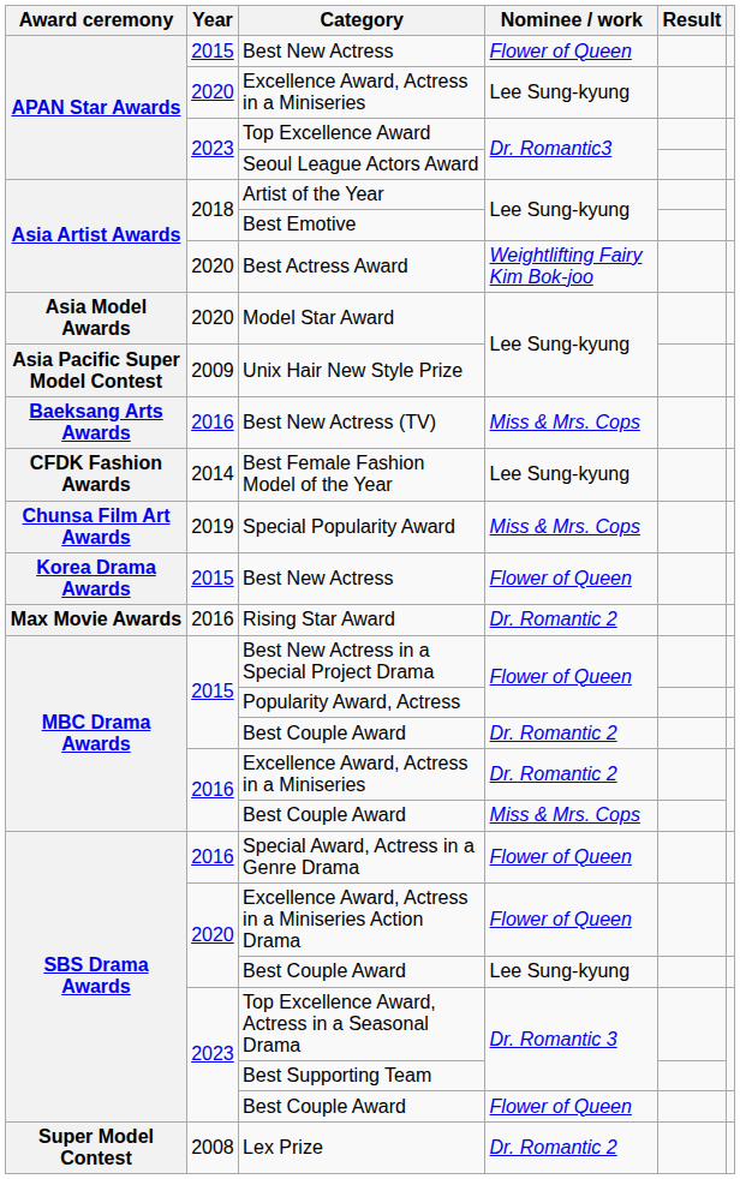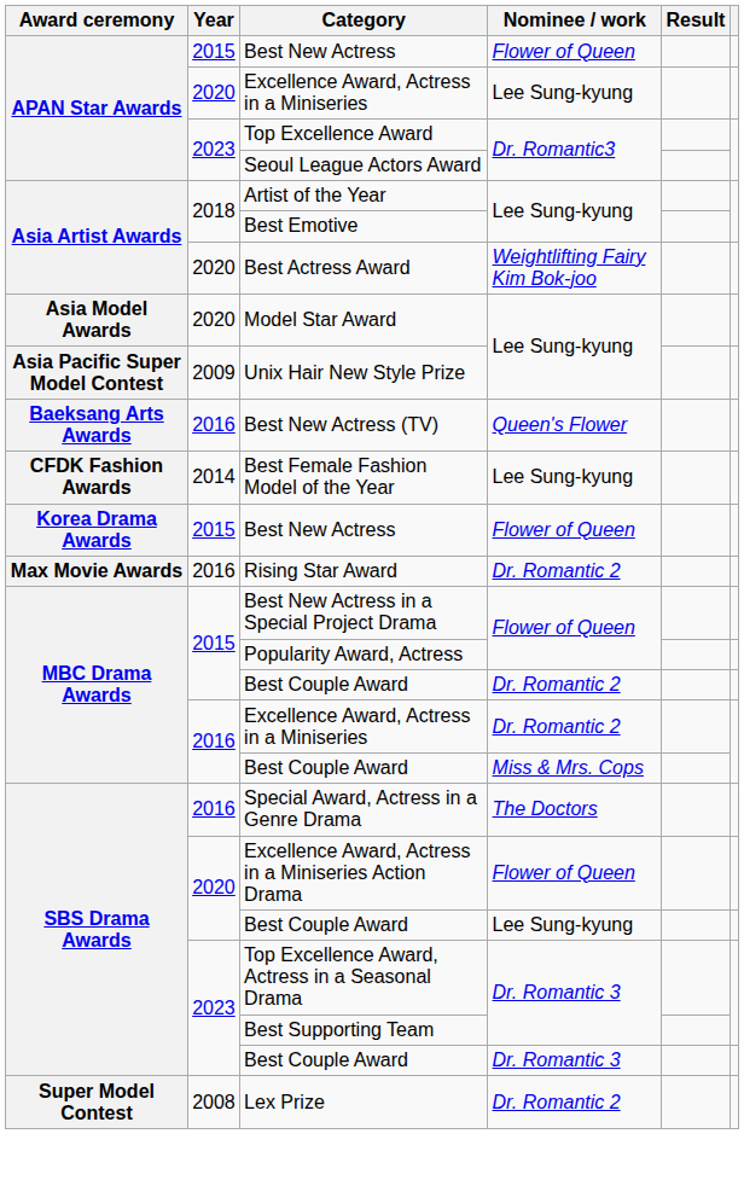Best New Actress (TV) | Nominee / work: Miss & Mrs. Cops -> Queen's Flower
- row: Chunsa Film Art Awards | 2019 | Special Popularity Award | Miss & Mrs. Cops
Special Award, Actress in a Genre Drama | Nominee / work: Flower of Queen -> The Doctors
2023 / Best Couple Award | Nominee / work: Flower of Queen -> Dr. Romantic 3
